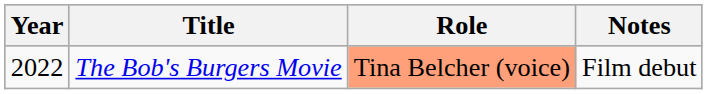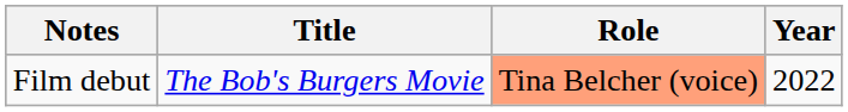columns swapped: Year <-> Notes
